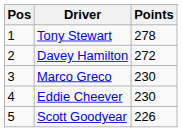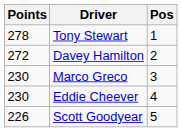columns swapped: Pos <-> Points
